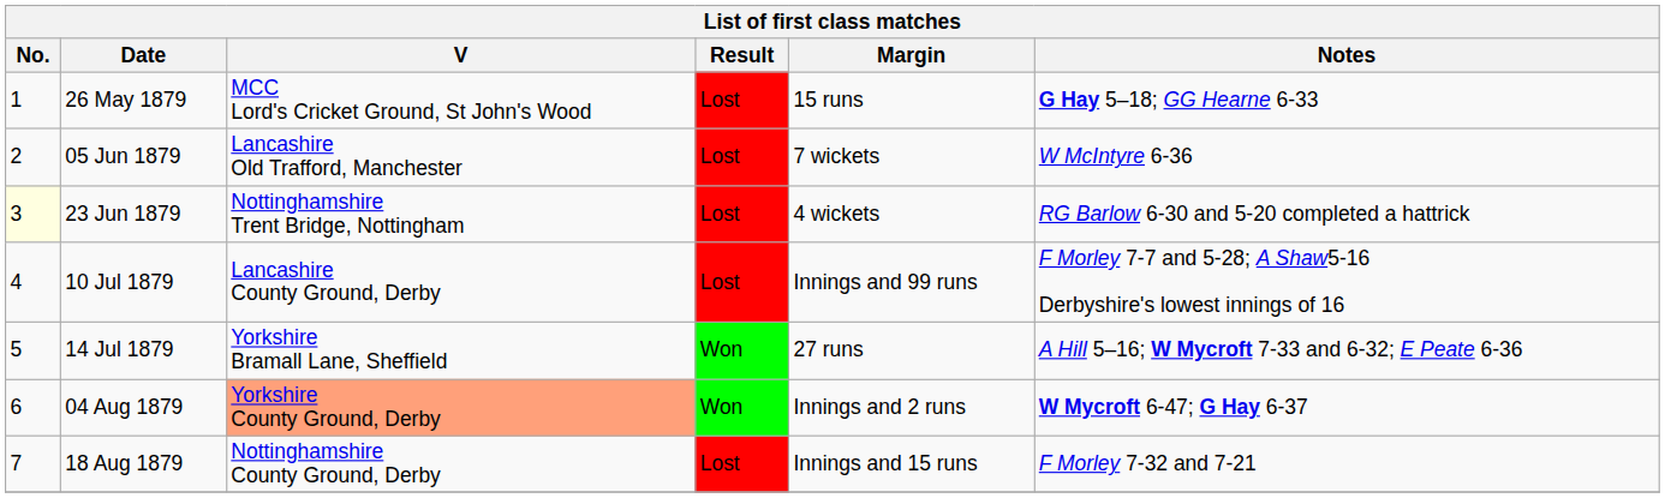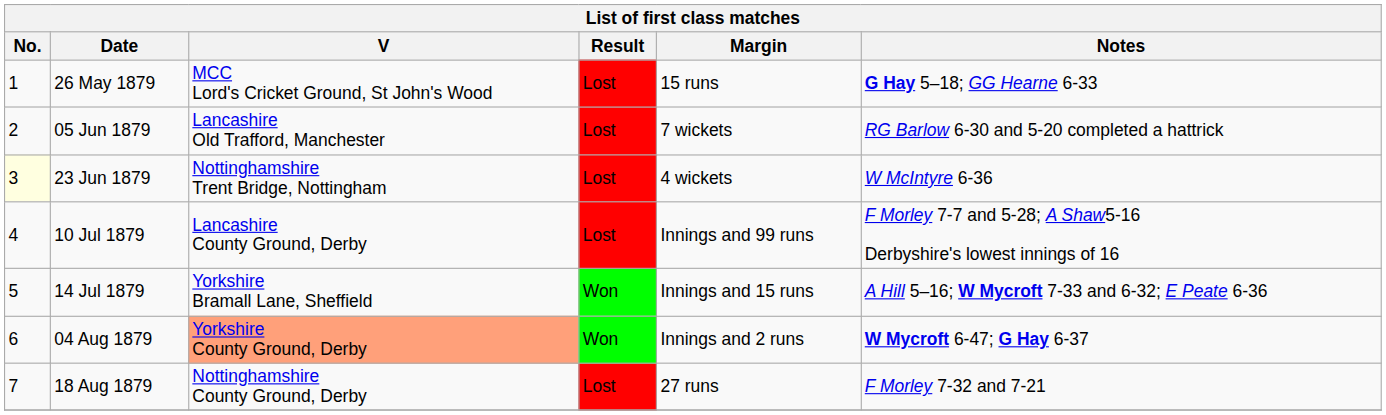05 Jun 1879 | Notes: W McIntyre 6-36 -> RG Barlow 6-30 and 5-20 completed a hattrick
23 Jun 1879 | Notes: RG Barlow 6-30 and 5-20 completed a hattrick -> W McIntyre 6-36
14 Jul 1879 | Margin: 27 runs -> Innings and 15 runs
18 Aug 1879 | Margin: Innings and 15 runs -> 27 runs
